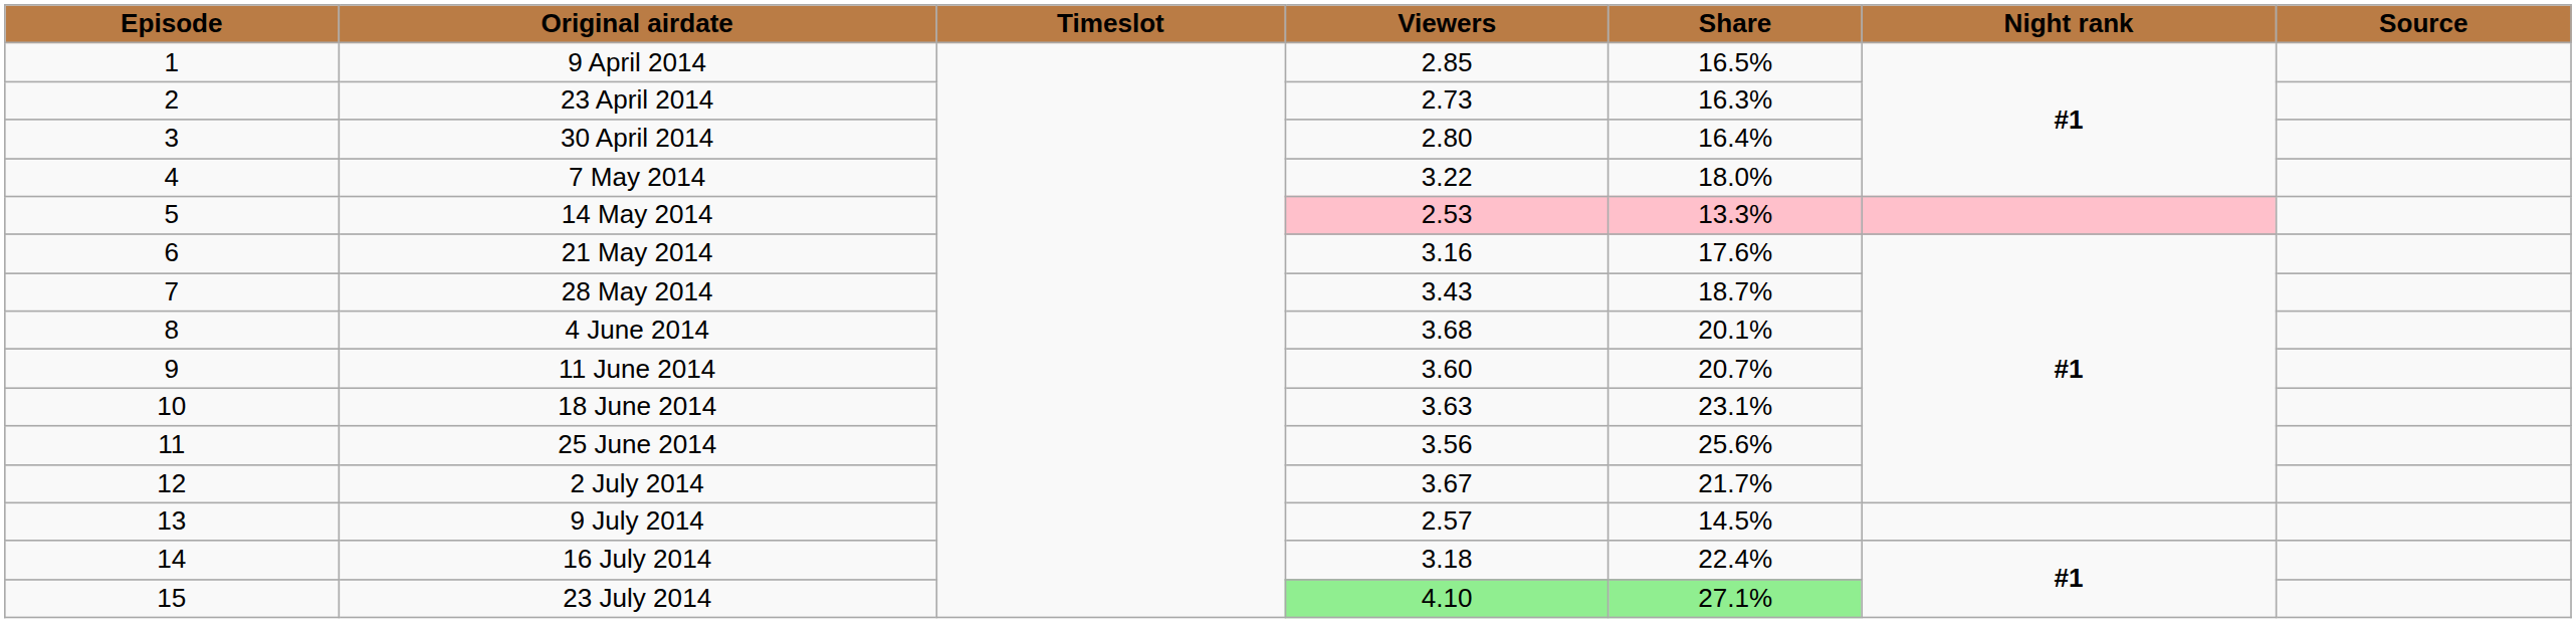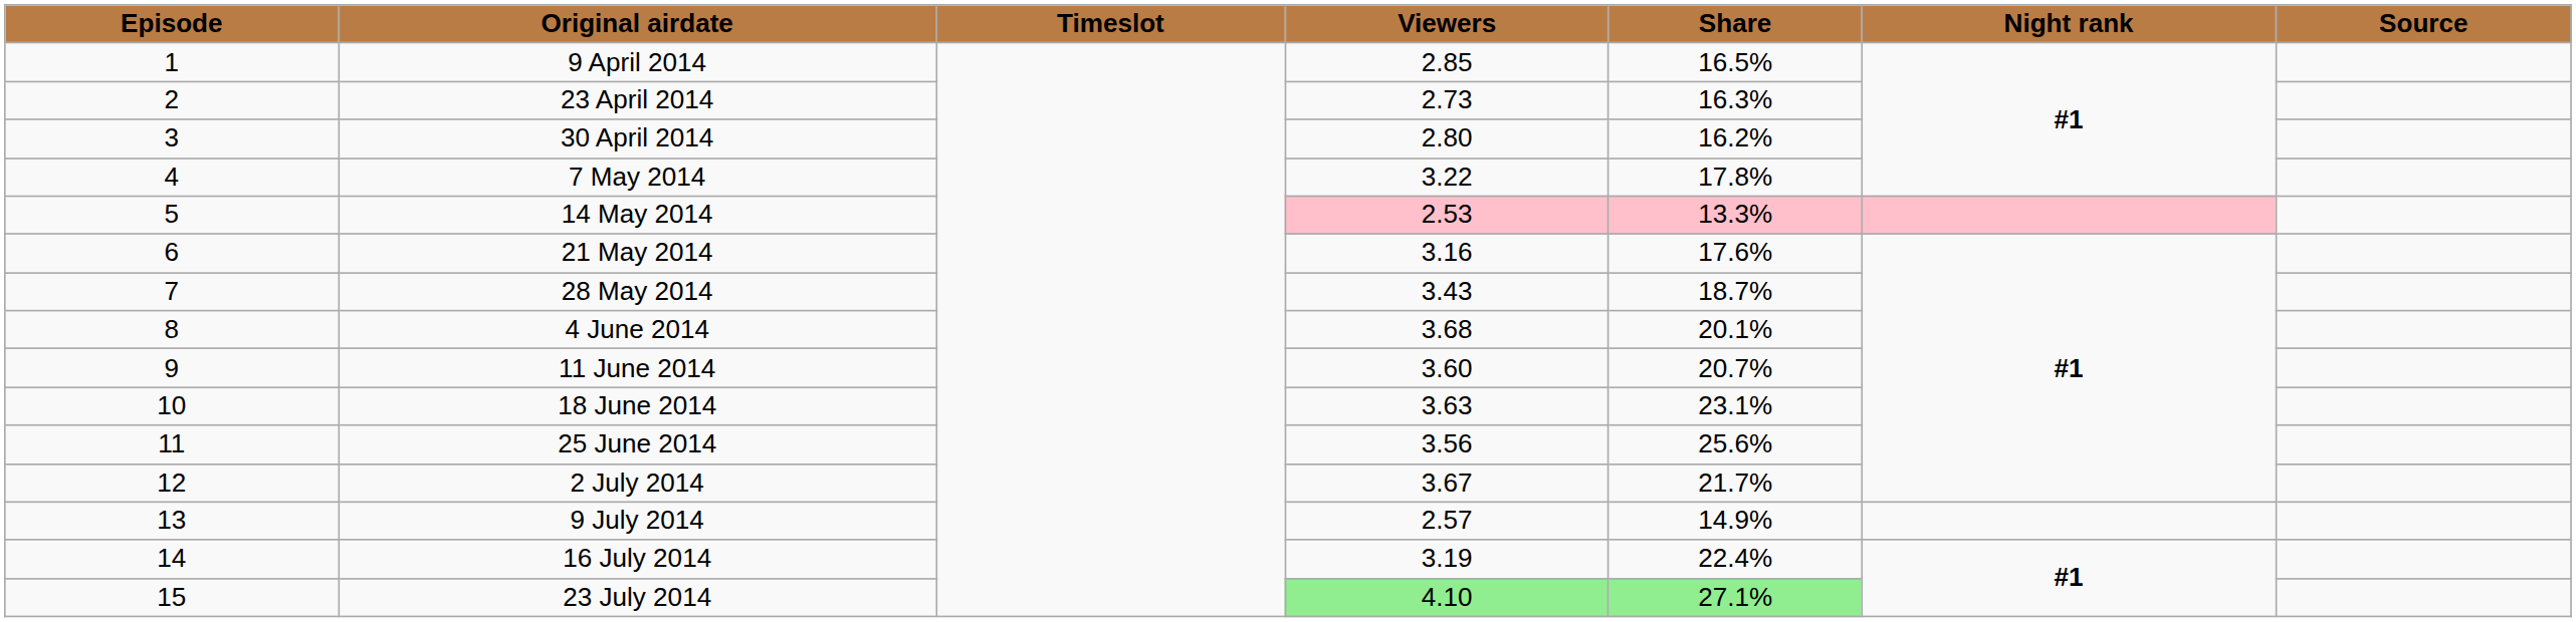30 April 2014 | Share: 16.4% -> 16.2%
7 May 2014 | Share: 18.0% -> 17.8%
9 July 2014 | Share: 14.5% -> 14.9%
16 July 2014 | Viewers: 3.18 -> 3.19
